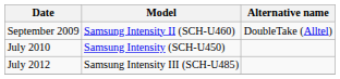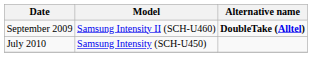September 2009 | Alternative name: normal -> bold
- row: July 2012 | Samsung Intensity III (SCH-U485)
